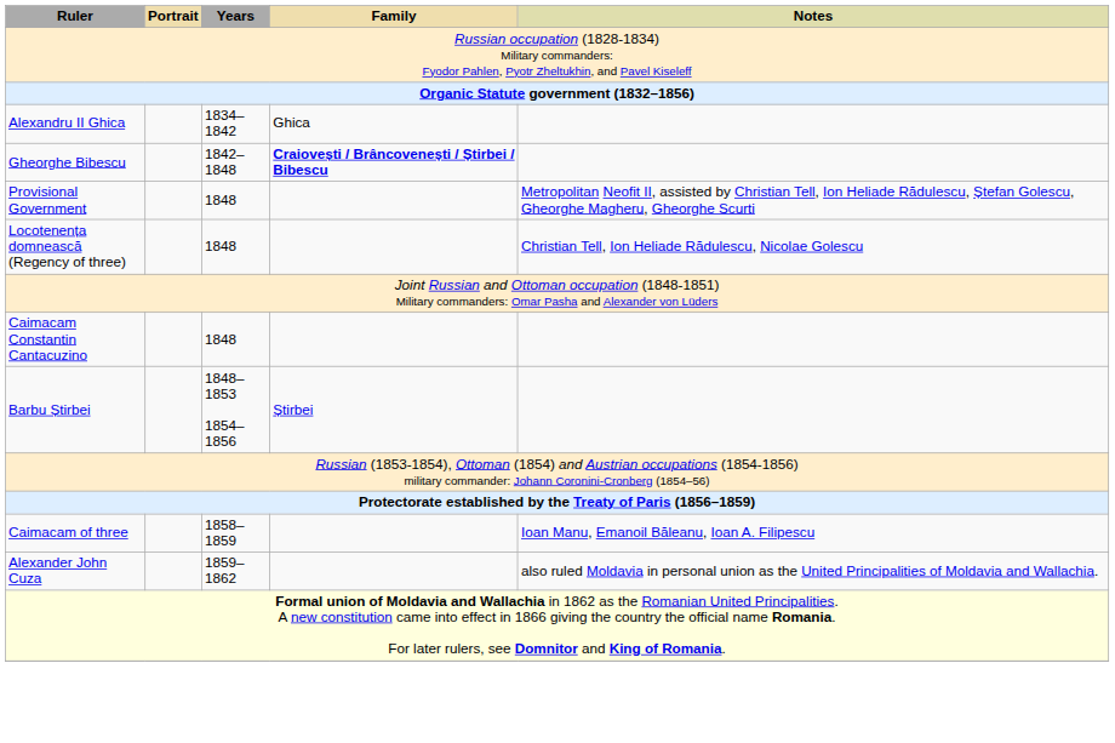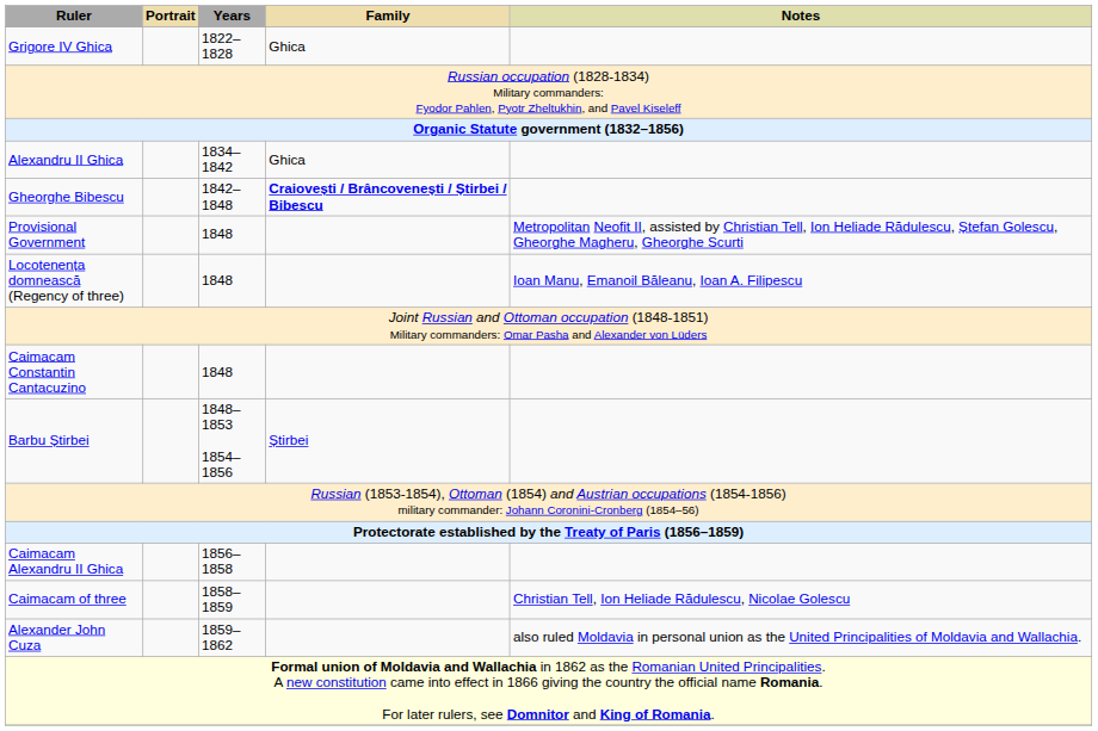+ row: Grigore IV Ghica | 1822–1828 | Ghica
Locotenența domnească (Regency of three) | Notes: Christian Tell, Ion Heliade Rădulescu, Nicolae Golescu -> Ioan Manu, Emanoil Băleanu, Ioan A. Filipescu
+ row: Caimacam Alexandru II Ghica | 1856–1858
Caimacam of three | Notes: Ioan Manu, Emanoil Băleanu, Ioan A. Filipescu -> Christian Tell, Ion Heliade Rădulescu, Nicolae Golescu
